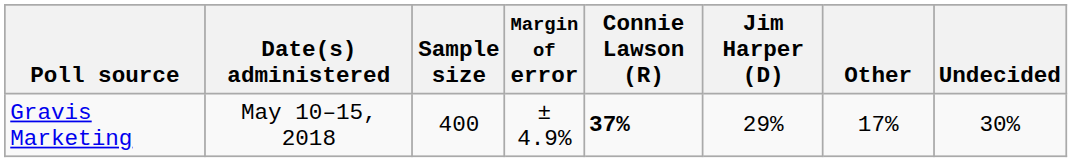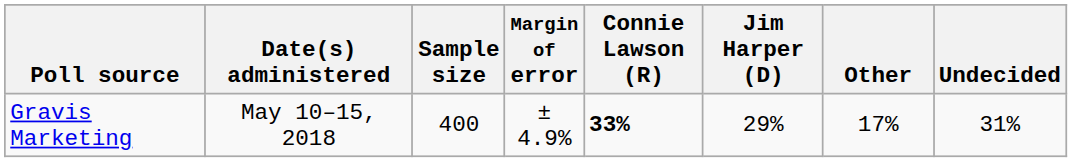Gravis Marketing | Connie Lawson (R): 37% -> 33%
Gravis Marketing | Undecided: 30% -> 31%
